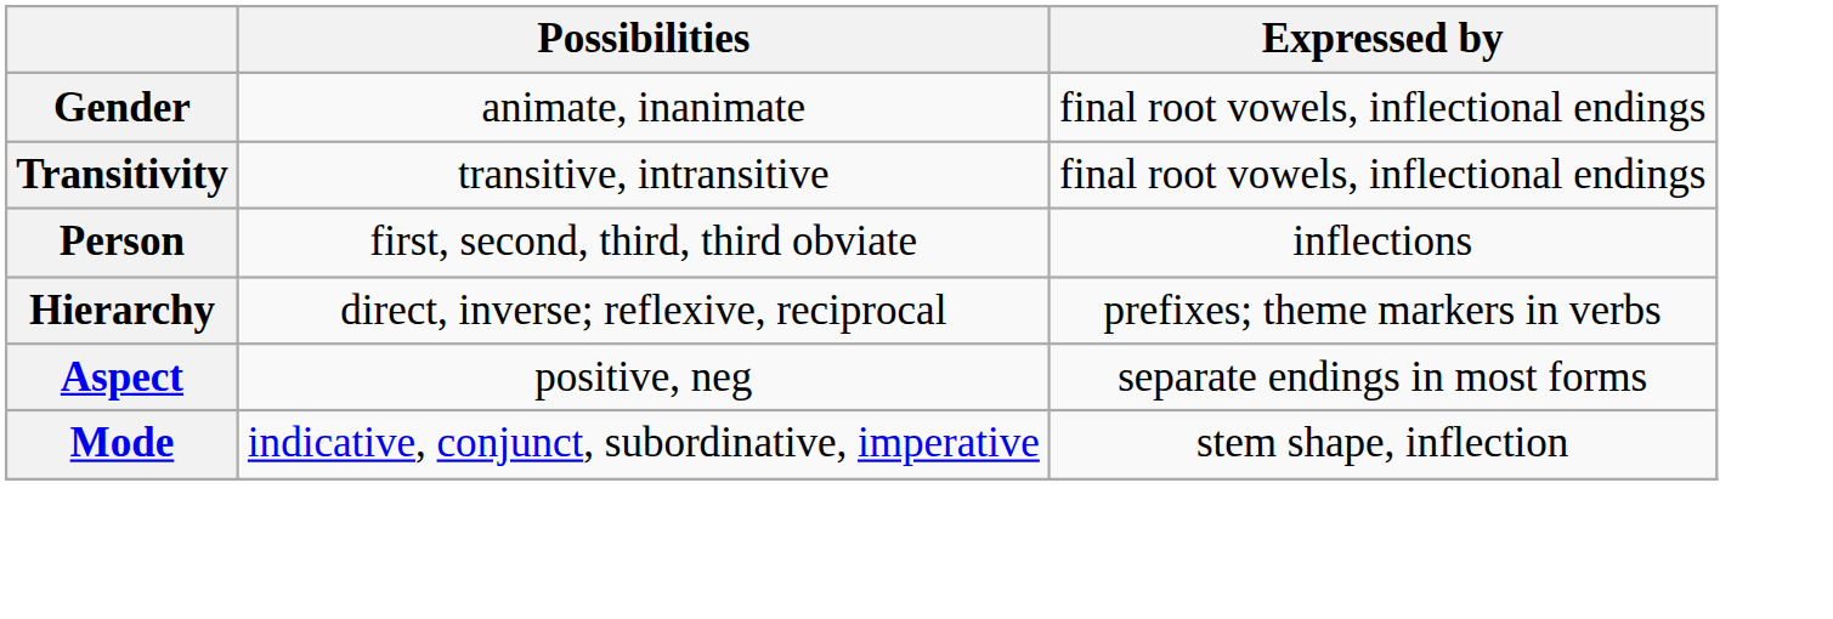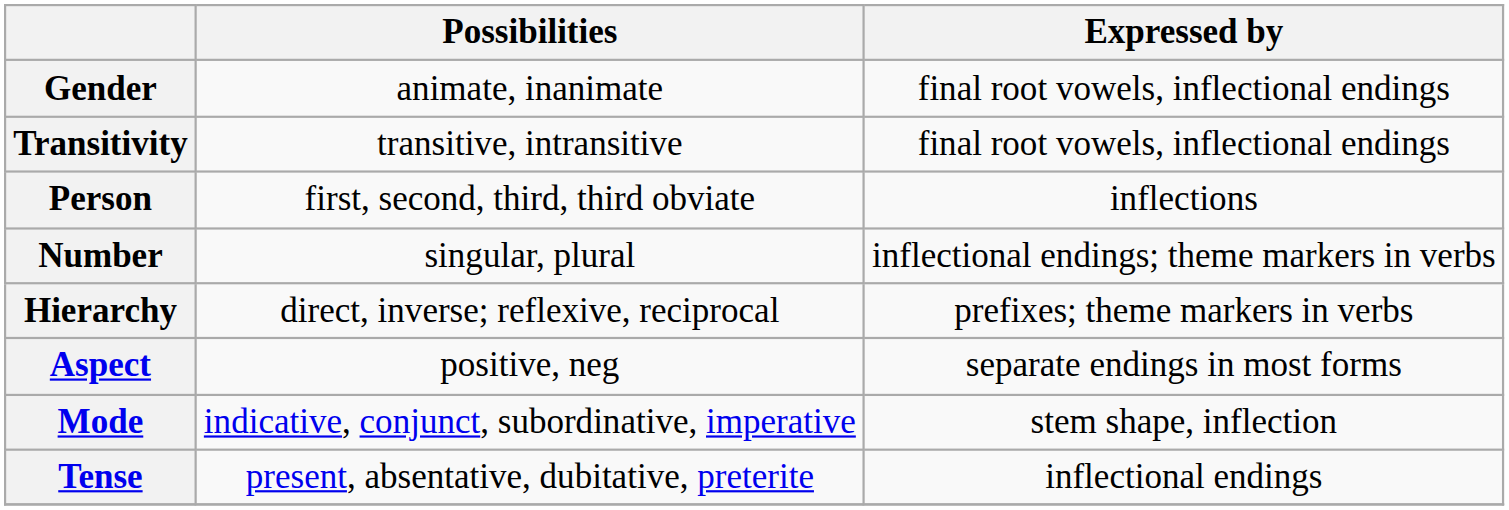+ row: Number | singular, plural | inflectional endings; theme markers in verbs
+ row: Tense | present, absentative, dubitative, preterite | inflectional endings
